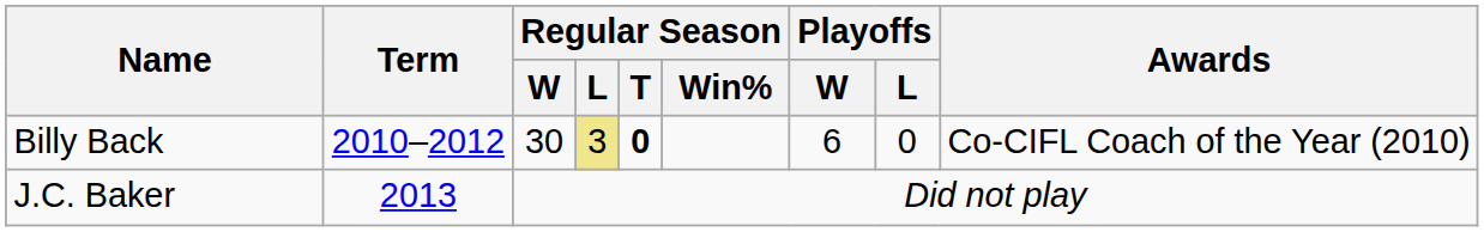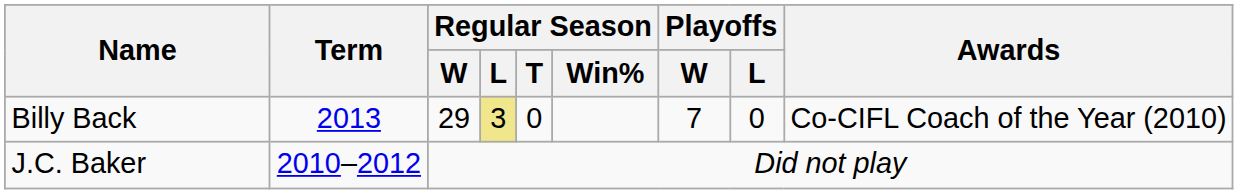Billy Back | Term: 2010–2012 -> 2013
Billy Back | Regular Season / W: 30 -> 29
Billy Back | Regular Season / T: bold -> normal
Billy Back | Playoffs / W: 6 -> 7
J.C. Baker | Term: 2013 -> 2010–2012
